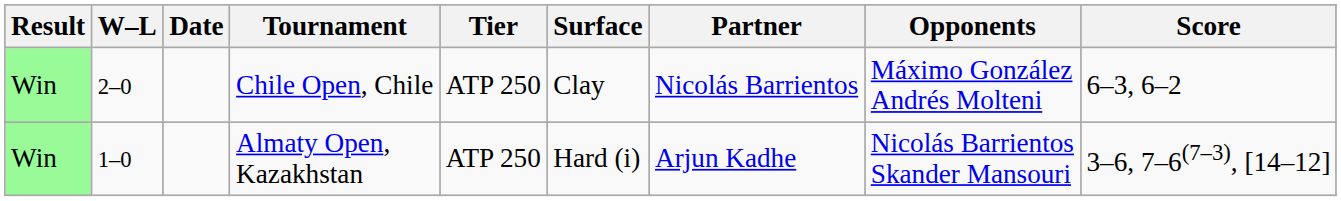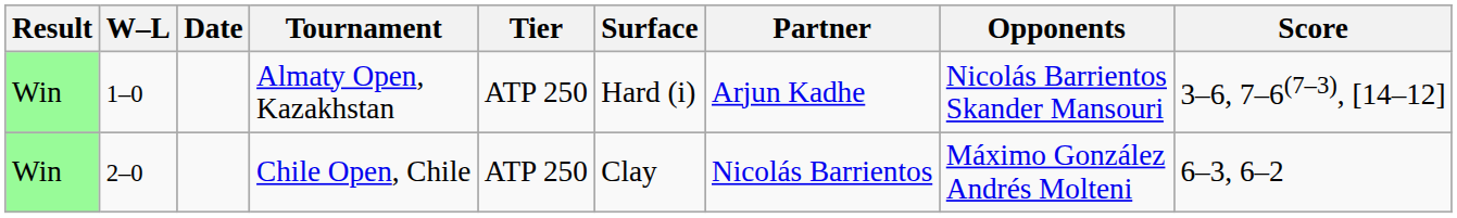rows swapped: Almaty Open, Kazakhstan <-> Chile Open, Chile
